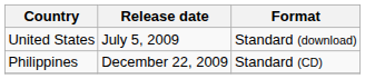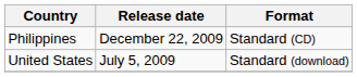rows swapped: Philippines <-> United States
